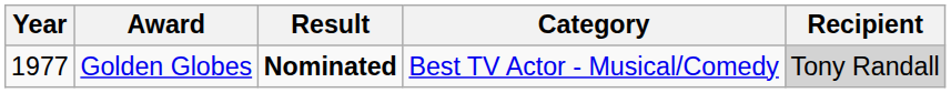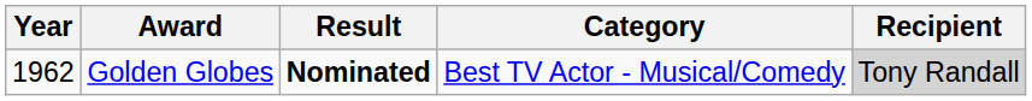Golden Globes | Year: 1977 -> 1962
